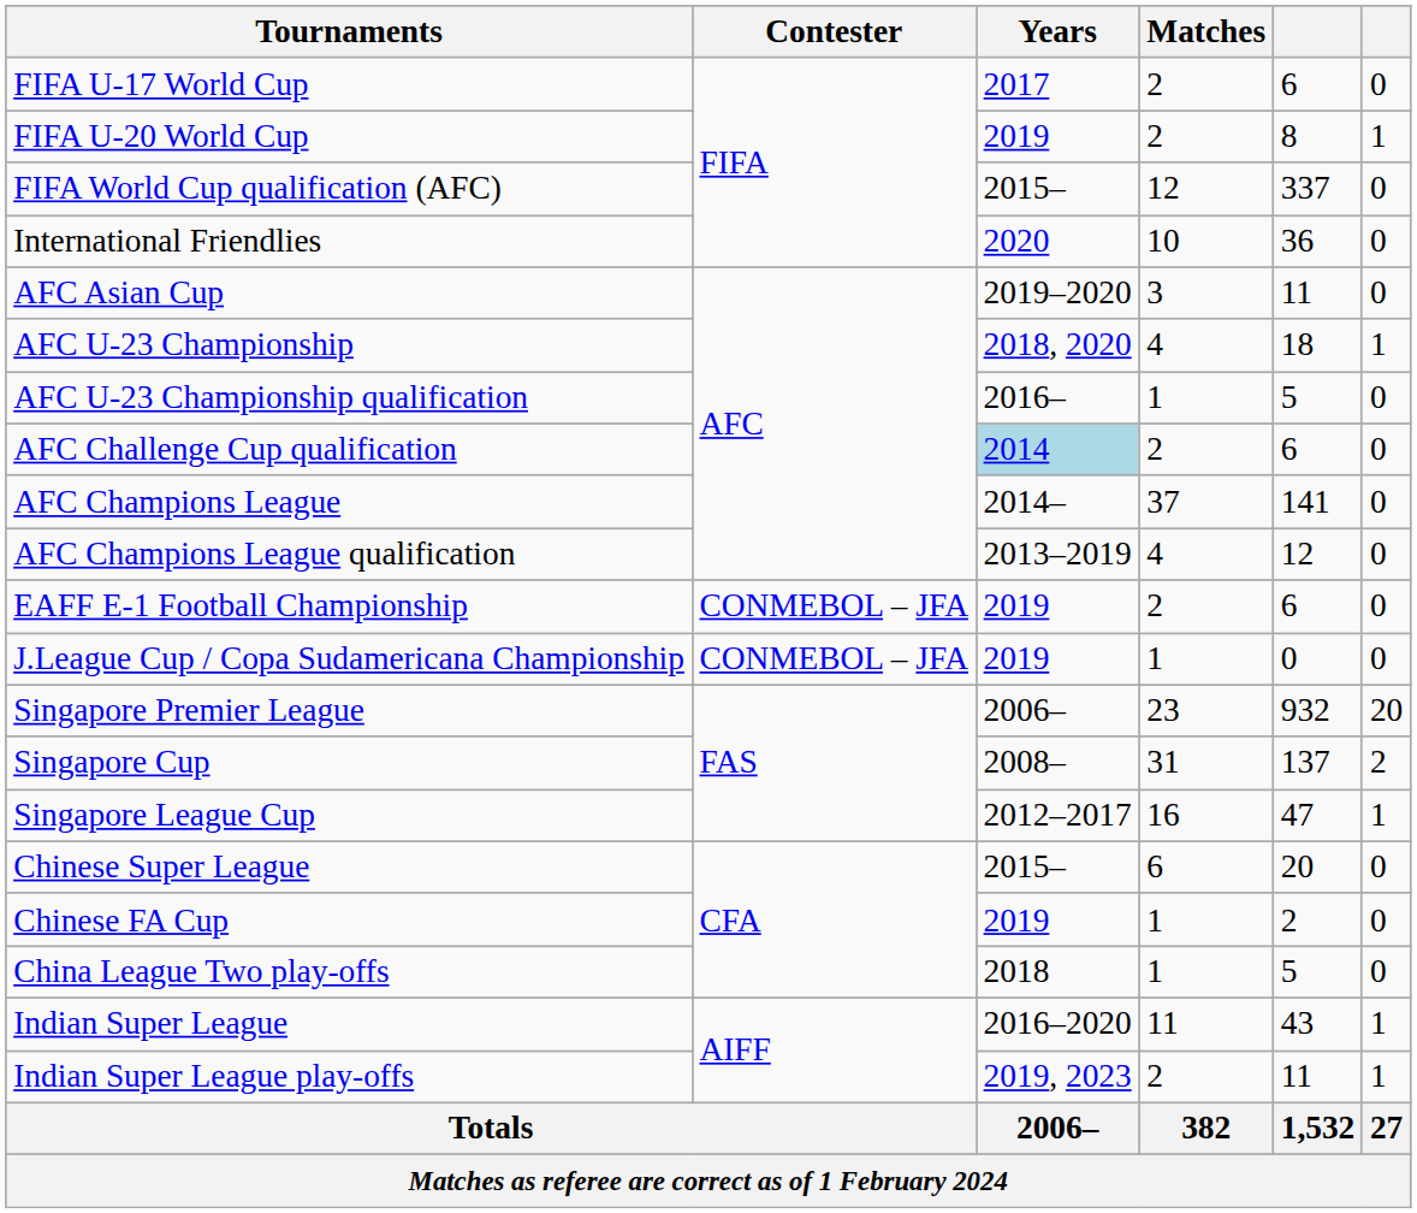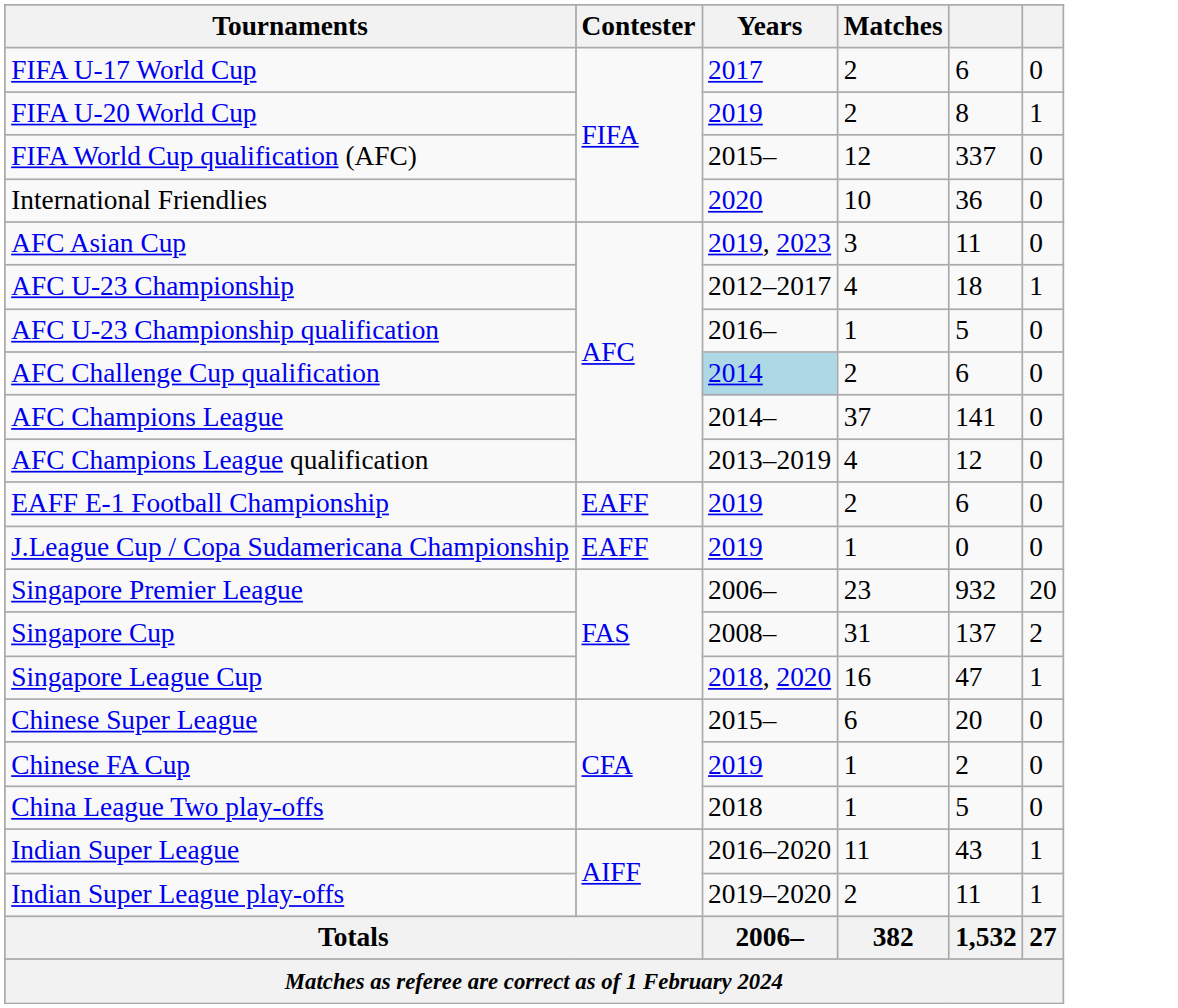AFC Asian Cup | Years: 2019–2020 -> 2019, 2023
AFC U-23 Championship | Years: 2018, 2020 -> 2012–2017
EAFF E-1 Football Championship | Contester: CONMEBOL – JFA -> EAFF
J.League Cup / Copa Sudamericana Championship | Contester: CONMEBOL – JFA -> EAFF
Singapore League Cup | Years: 2012–2017 -> 2018, 2020
Indian Super League play-offs | Years: 2019, 2023 -> 2019–2020
